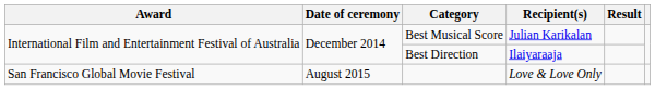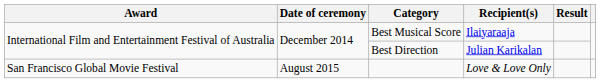Best Musical Score | Recipient(s): Julian Karikalan -> Ilaiyaraaja
Best Direction | Recipient(s): Ilaiyaraaja -> Julian Karikalan
